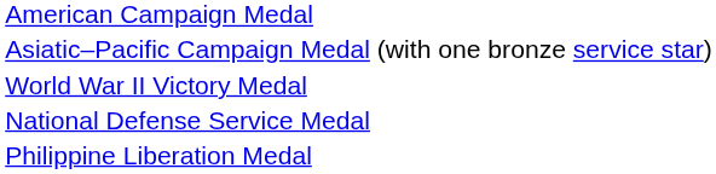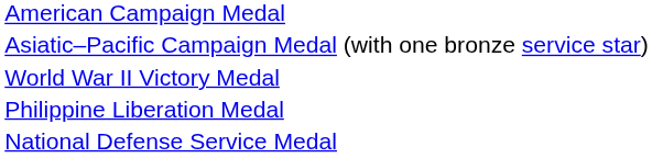rows swapped: National Defense Service Medal <-> Philippine Liberation Medal
